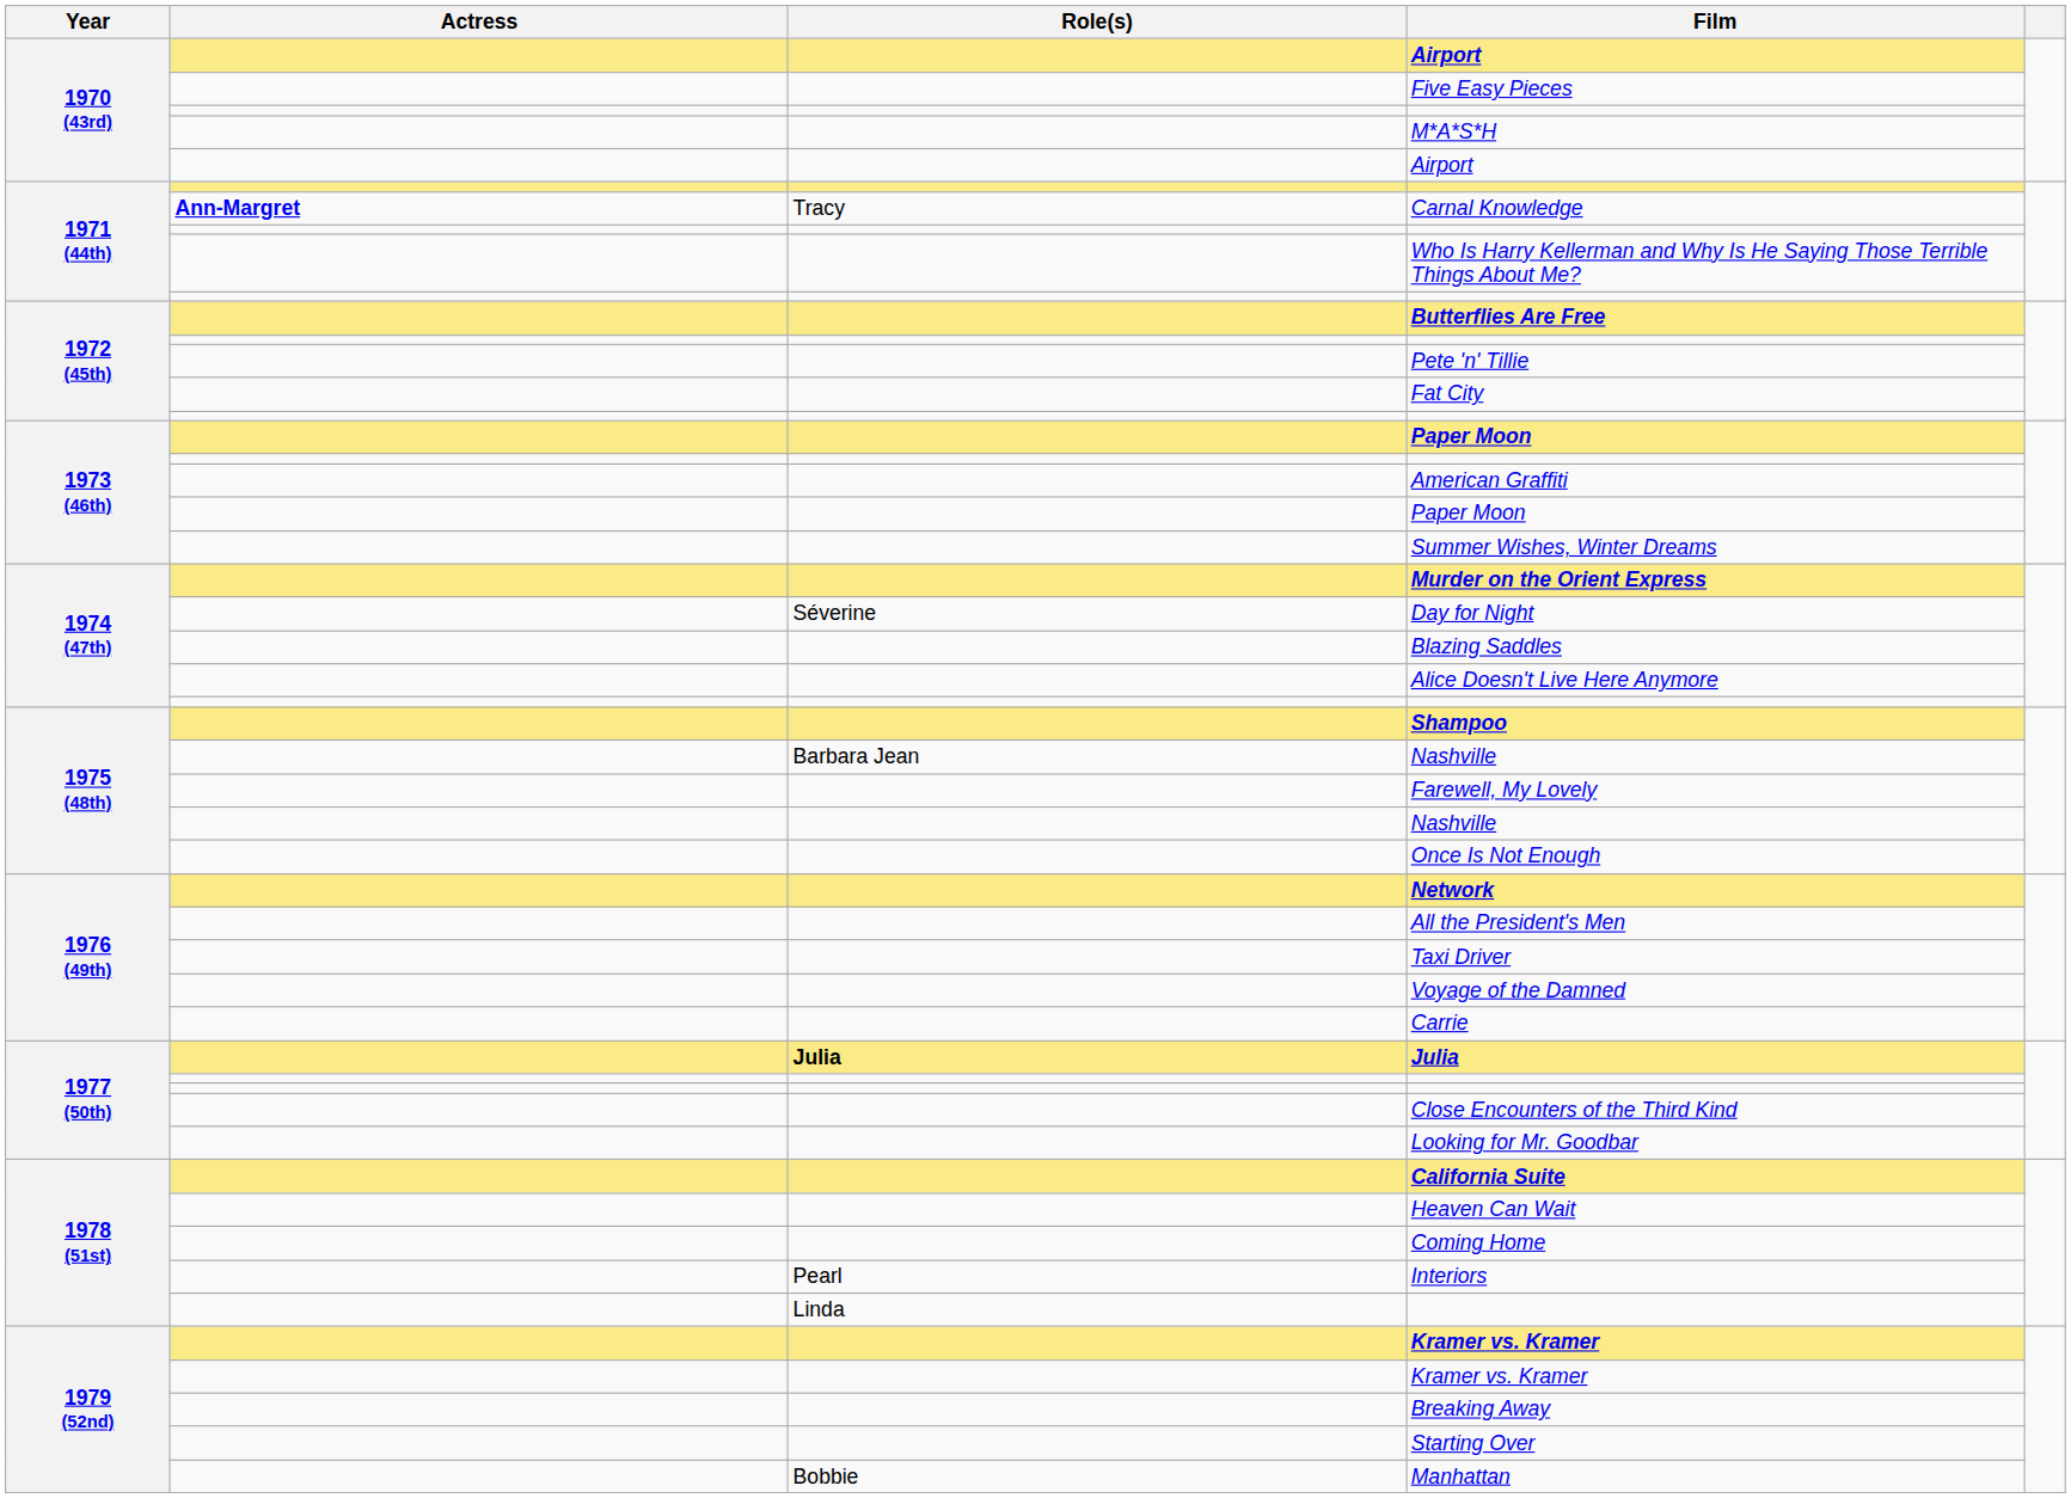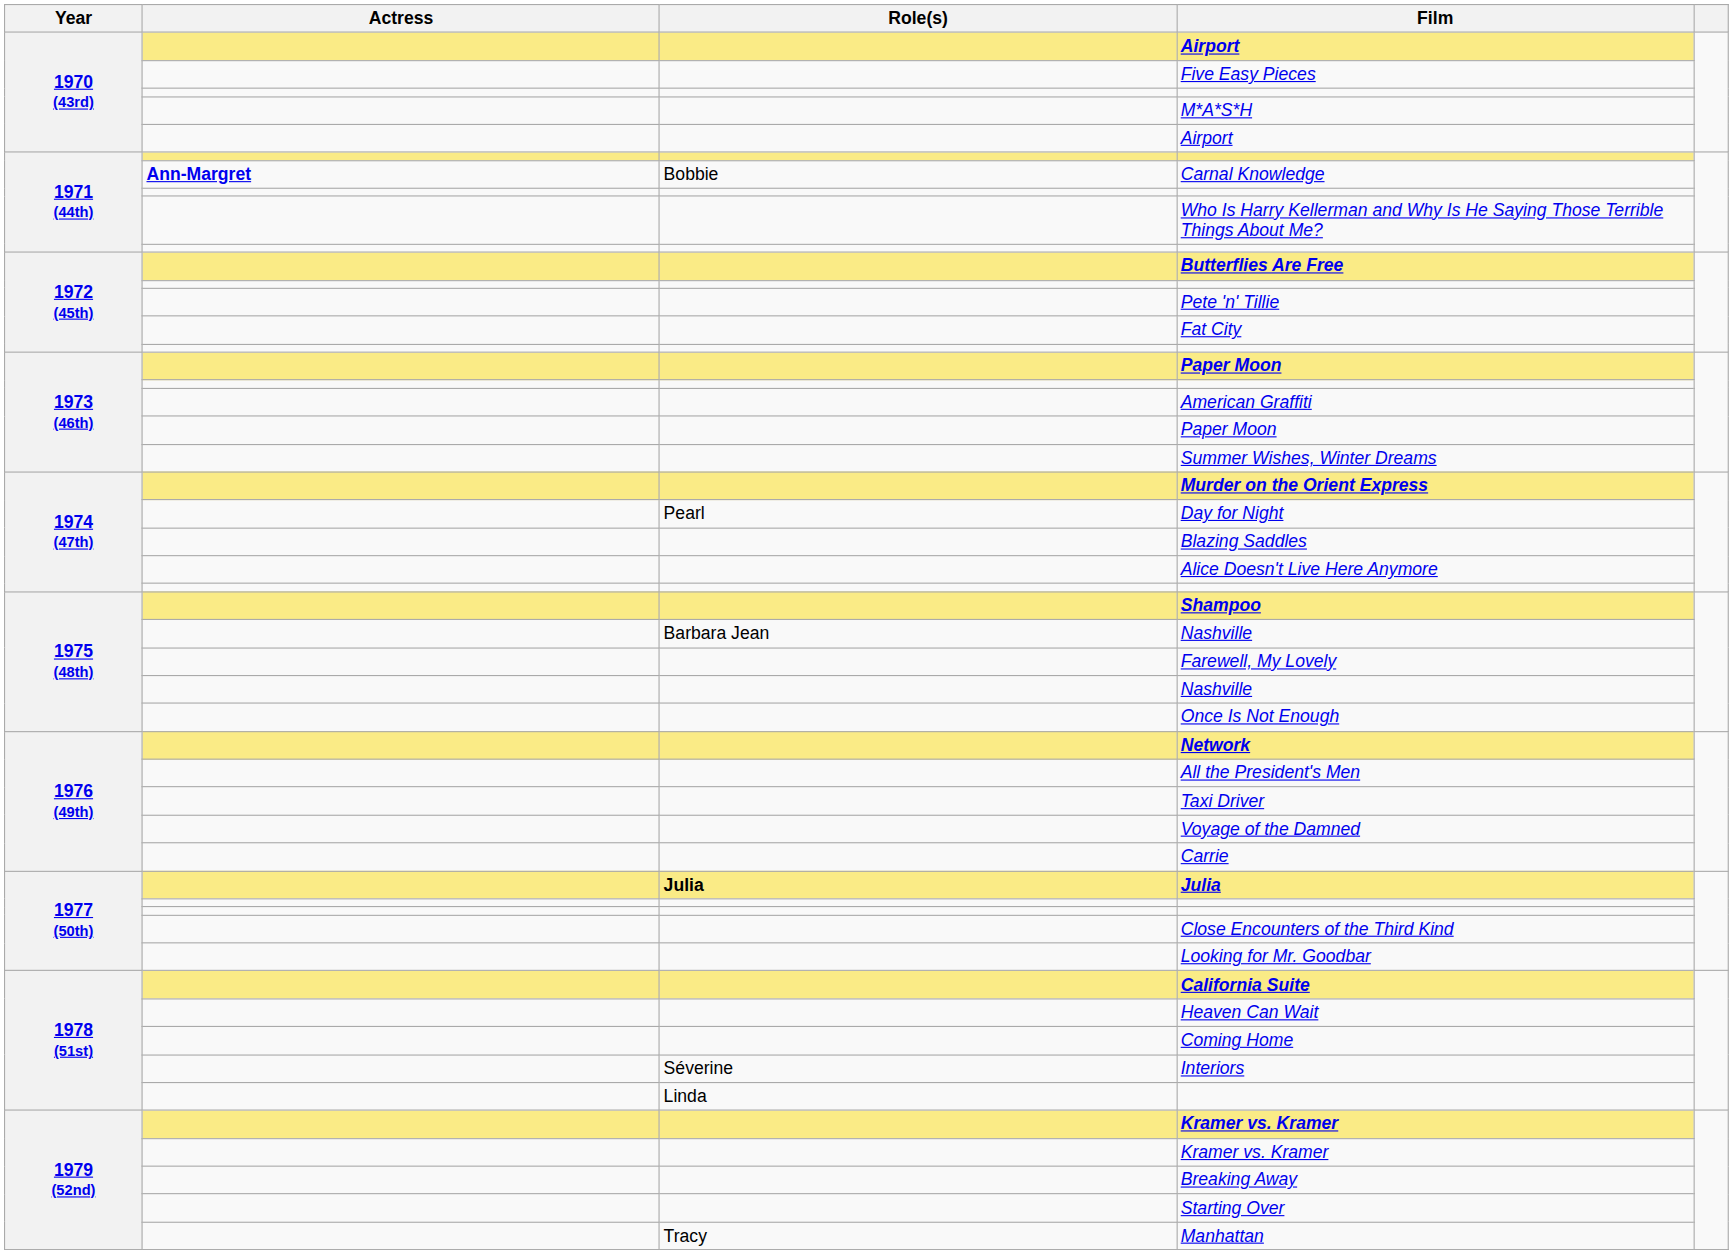Carnal Knowledge | Role(s): Tracy -> Bobbie
Day for Night | Role(s): Séverine -> Pearl
Interiors | Role(s): Pearl -> Séverine
Manhattan | Role(s): Bobbie -> Tracy
